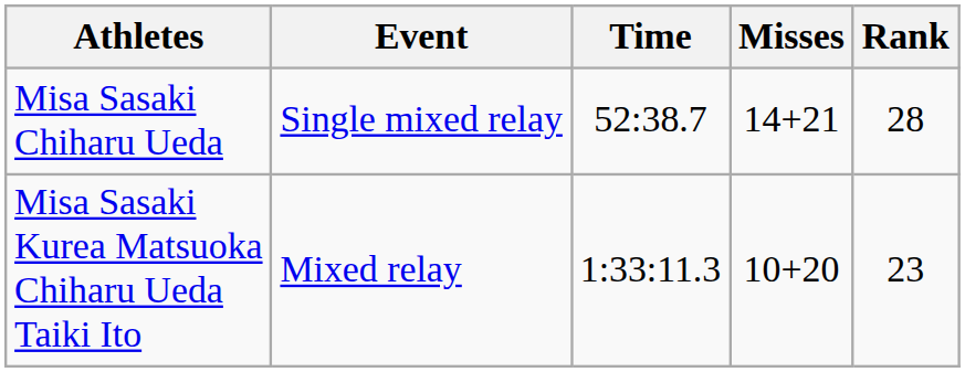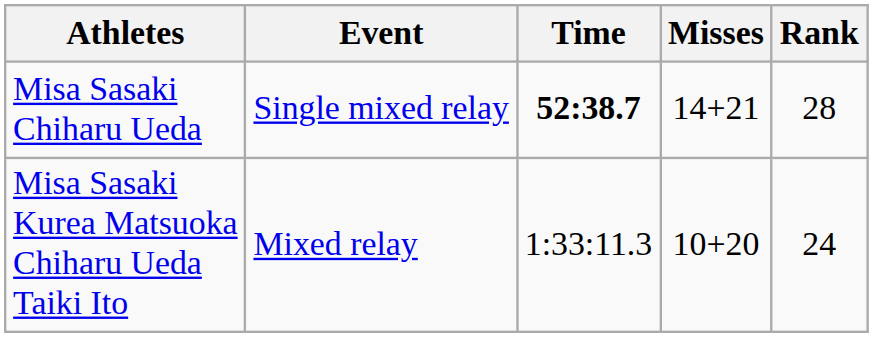Misa Sasaki Chiharu Ueda | Time: normal -> bold
Misa Sasaki Kurea Matsuoka Chiharu Ueda Taiki Ito | Rank: 23 -> 24
